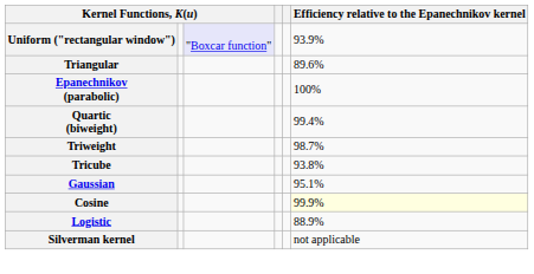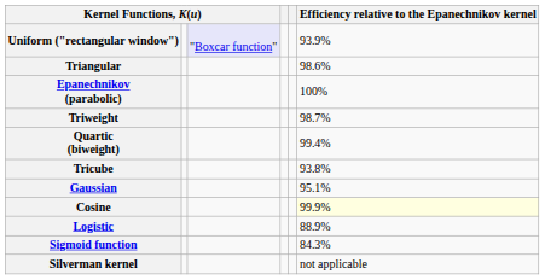Triangular | Efficiency relative to the Epanechnikov kernel: 89.6% -> 98.6%
rows swapped: Quartic (biweight) <-> Triweight
+ row: Sigmoid function | 84.3%
